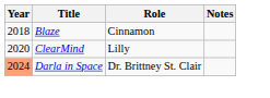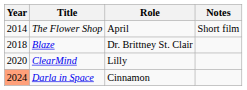+ row: 2014 | The Flower Shop | April | Short film
Blaze | Role: Cinnamon -> Dr. Brittney St. Clair
Darla in Space | Role: Dr. Brittney St. Clair -> Cinnamon
